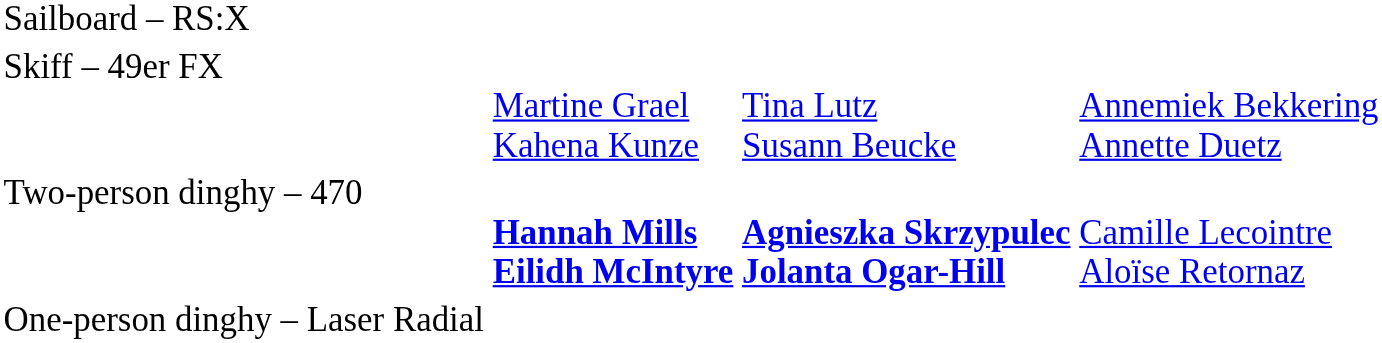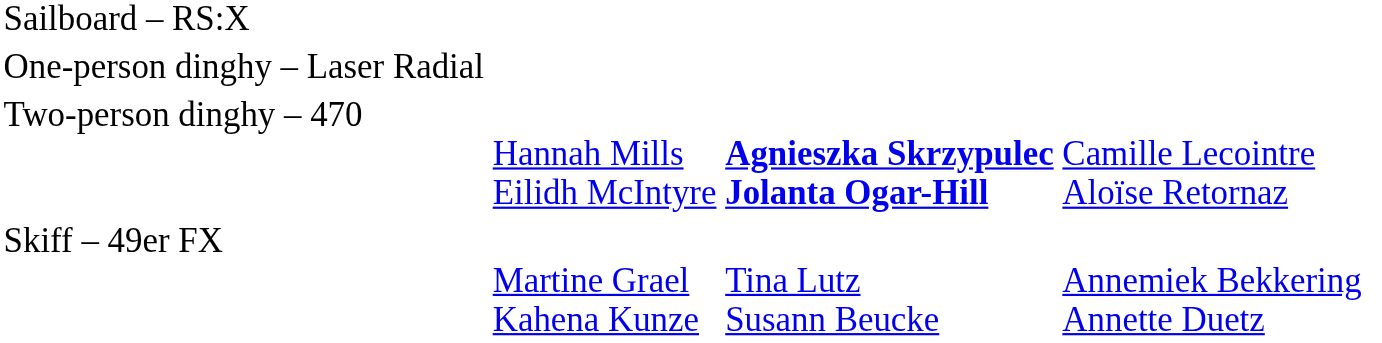rows swapped: One-person dinghy – Laser Radial <-> Skiff – 49er FX
Two-person dinghy – 470 | column 2: bold -> normal
